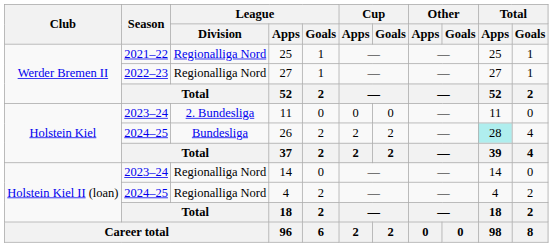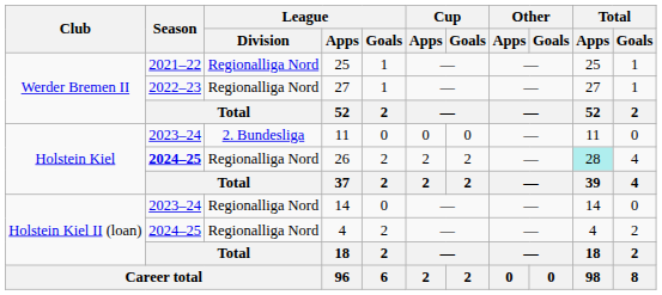26 | Season: normal -> bold
26 | League / Division: Bundesliga -> Regionalliga Nord
